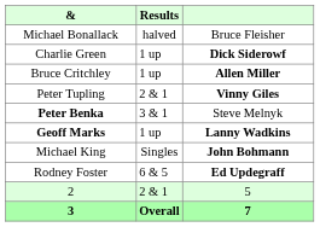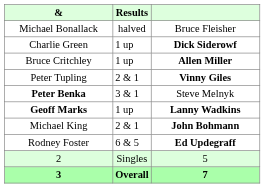Michael King | Results: Singles -> 2 & 1
2 | Results: 2 & 1 -> Singles
